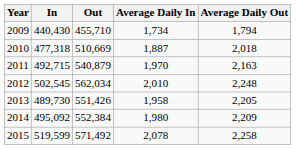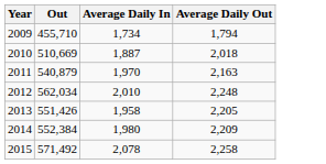- column: In | 440,430 | 477,318 | 492,715 | 502,545 | 489,730 | 495,092 | 519,599
